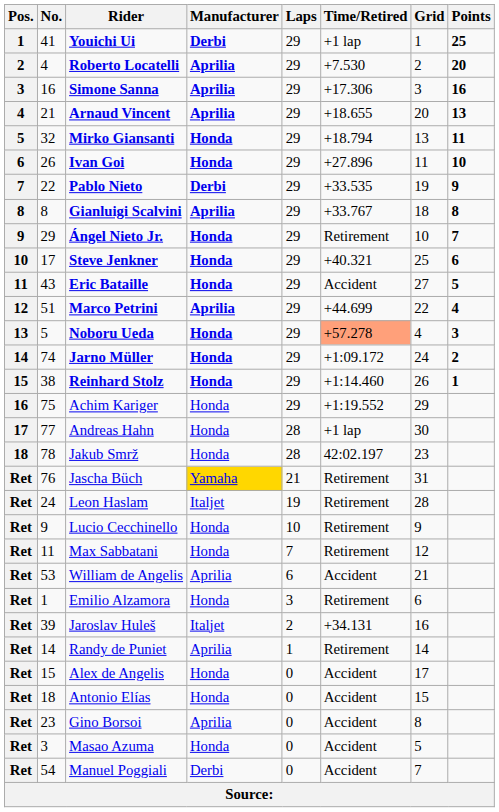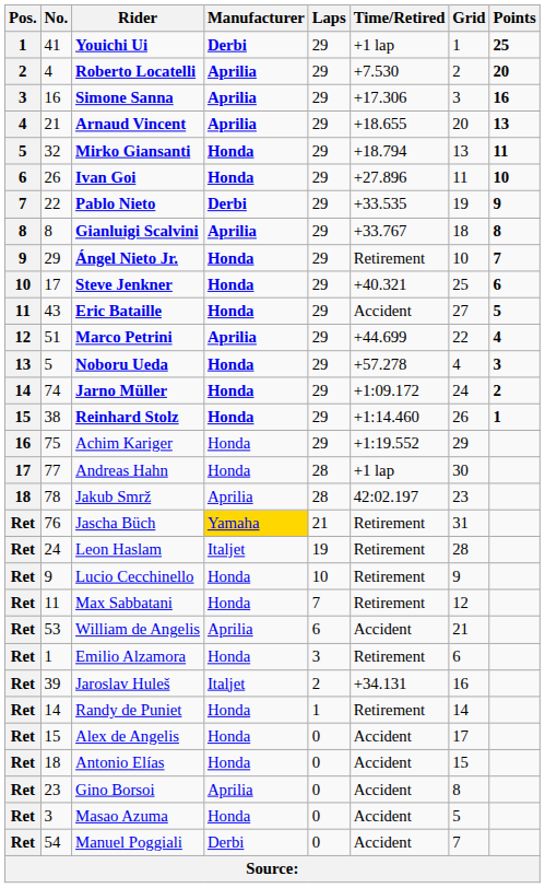Noboru Ueda | Time/Retired: lightsalmon background -> no background
Jakub Smrž | Manufacturer: Honda -> Aprilia
Randy de Puniet | Manufacturer: Aprilia -> Honda
